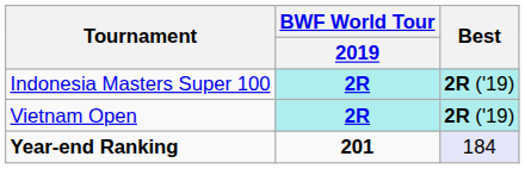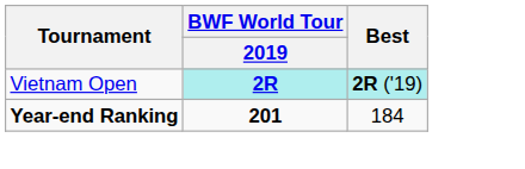- row: Indonesia Masters Super 100 | 2R | 2R ('19)
Year-end Ranking | Best: lavender background -> no background
